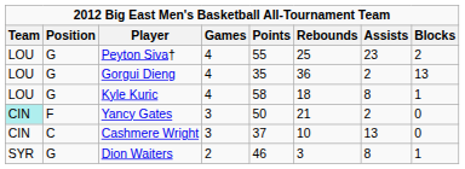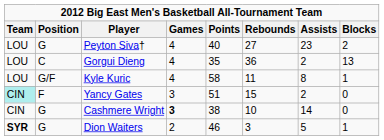Peyton Siva† | Points: 55 -> 40
Peyton Siva† | Rebounds: 25 -> 27
Gorgui Dieng | Position: G -> C
Kyle Kuric | Position: G -> G/F
Kyle Kuric | Rebounds: 18 -> 11
Yancy Gates | Points: 50 -> 51
Yancy Gates | Rebounds: 21 -> 15
Cashmere Wright | Position: C -> G
Cashmere Wright | Games: normal -> bold
Cashmere Wright | Points: 37 -> 38
Cashmere Wright | Assists: 13 -> 14
Dion Waiters | Team: normal -> bold
Dion Waiters | Assists: 8 -> 5
